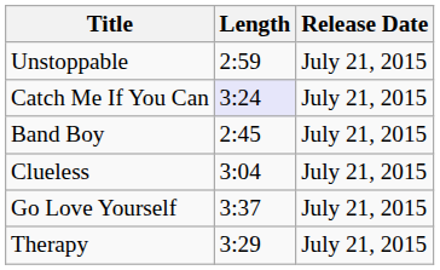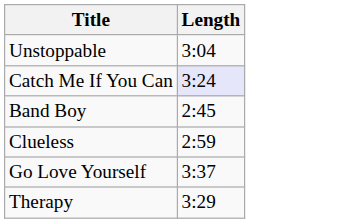- column: Release Date | July 21, 2015 | July 21, 2015 | July 21, 2015 | July 21, 2015 | July 21, 2015 | July 21, 2015
Unstoppable | Length: 2:59 -> 3:04
Clueless | Length: 3:04 -> 2:59
